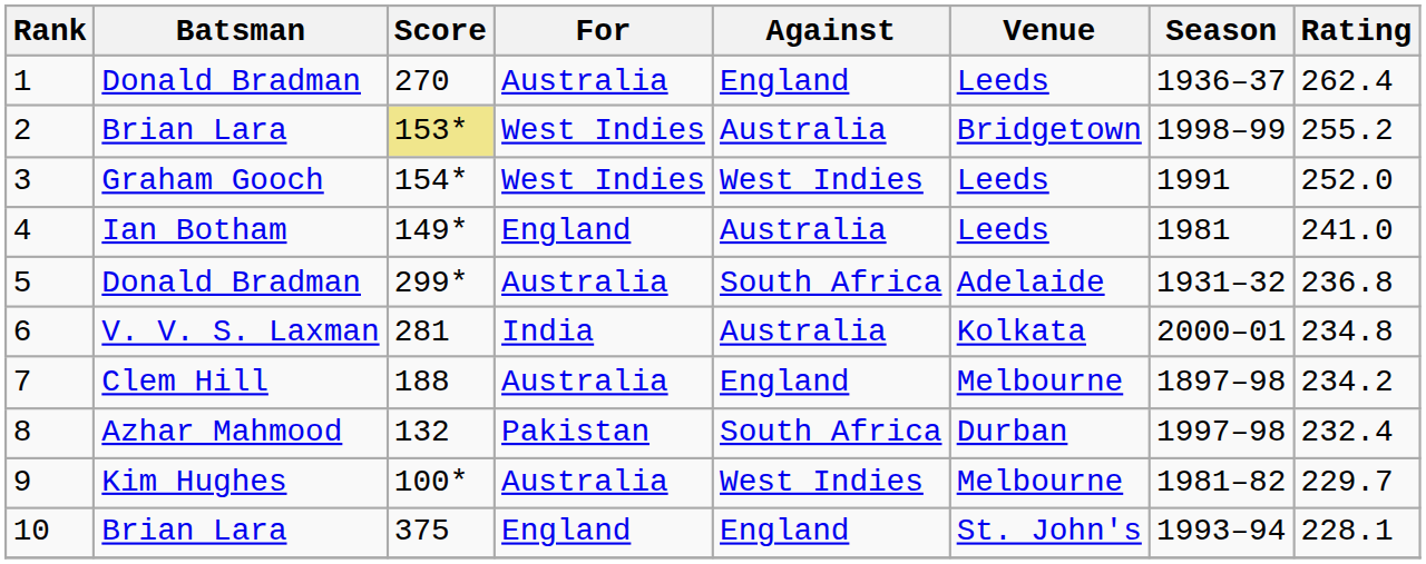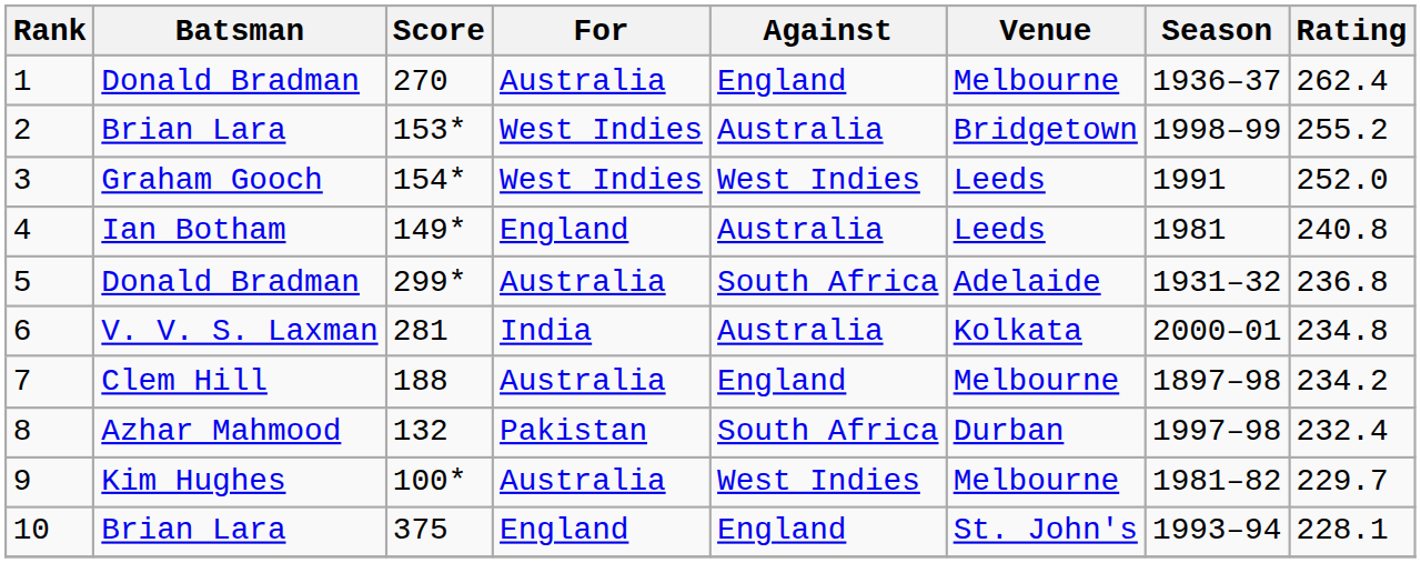1 | Venue: Leeds -> Melbourne
2 | Score: khaki background -> no background
4 | Rating: 241.0 -> 240.8
